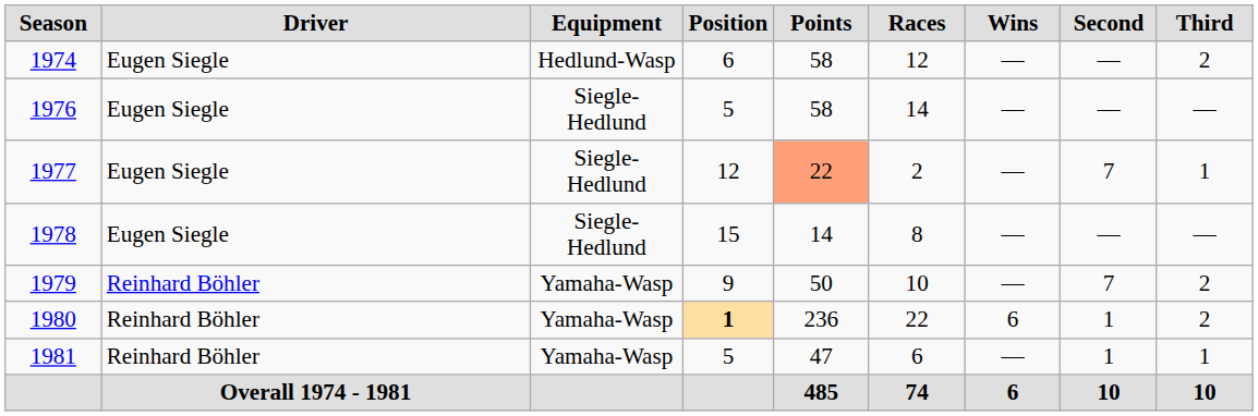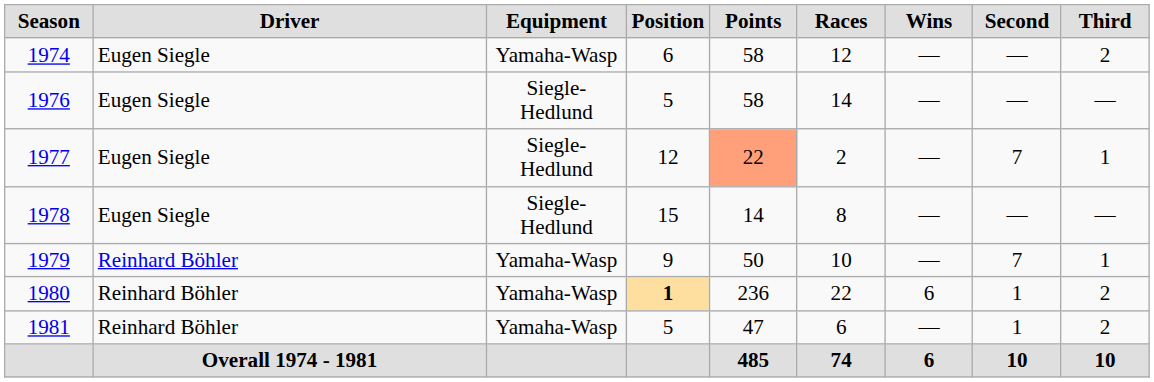1974 | Equipment: Hedlund-Wasp -> Yamaha-Wasp
1979 | Third: 2 -> 1
1981 | Third: 1 -> 2
